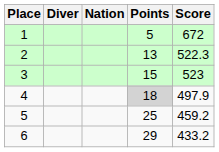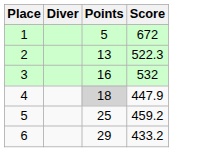- column: Nation
3 | Points: 15 -> 16
3 | Score: 523 -> 532
4 | Score: 497.9 -> 447.9
